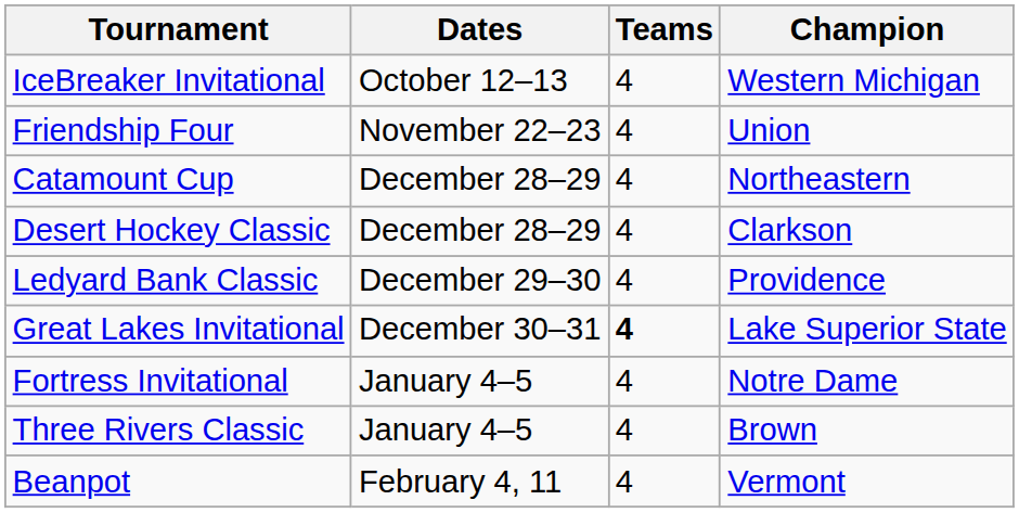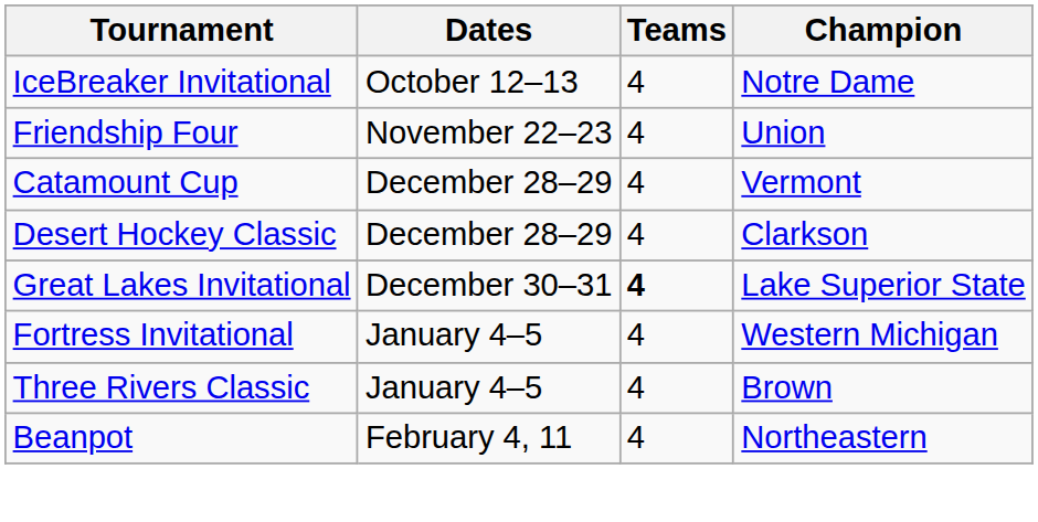IceBreaker Invitational | Champion: Western Michigan -> Notre Dame
Catamount Cup | Champion: Northeastern -> Vermont
- row: Ledyard Bank Classic | December 29–30 | 4 | Providence
Fortress Invitational | Champion: Notre Dame -> Western Michigan
Beanpot | Champion: Vermont -> Northeastern
